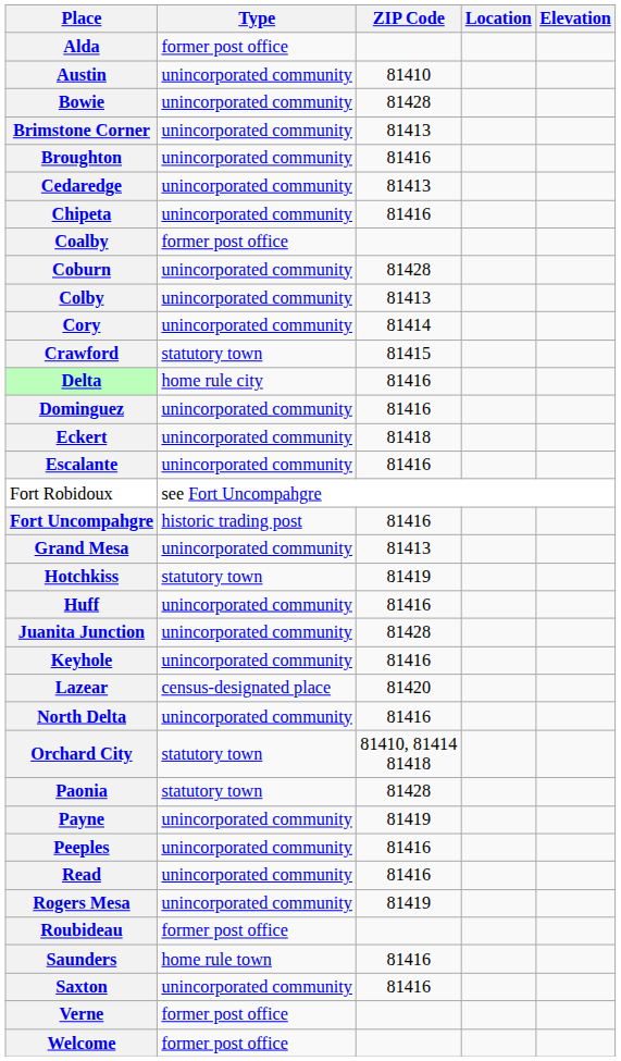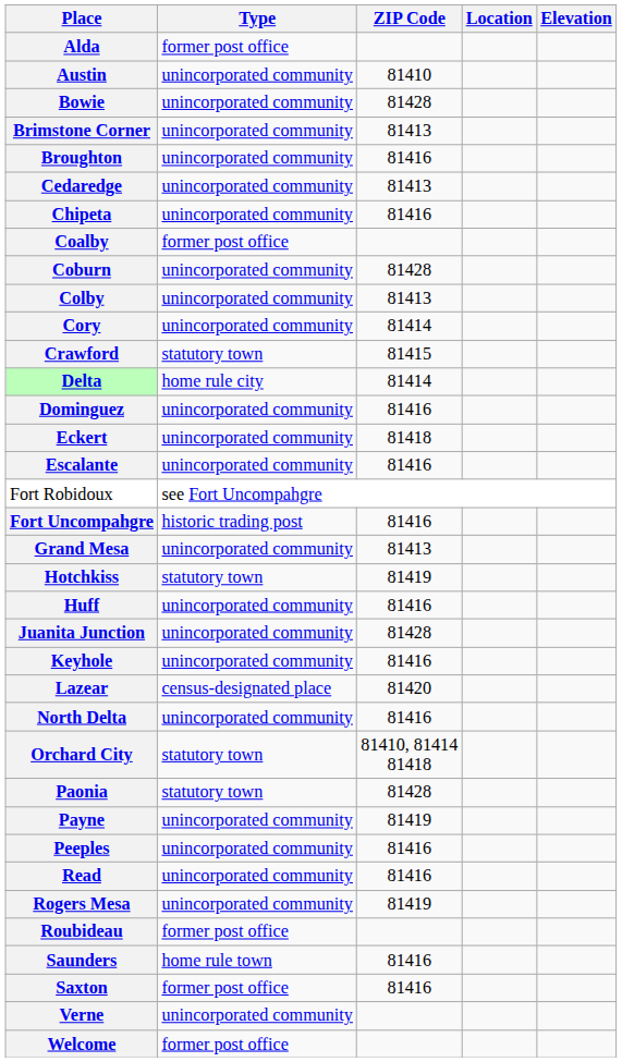Delta | ZIP Code: 81416 -> 81414
Saxton | Type: unincorporated community -> former post office
Verne | Type: former post office -> unincorporated community
